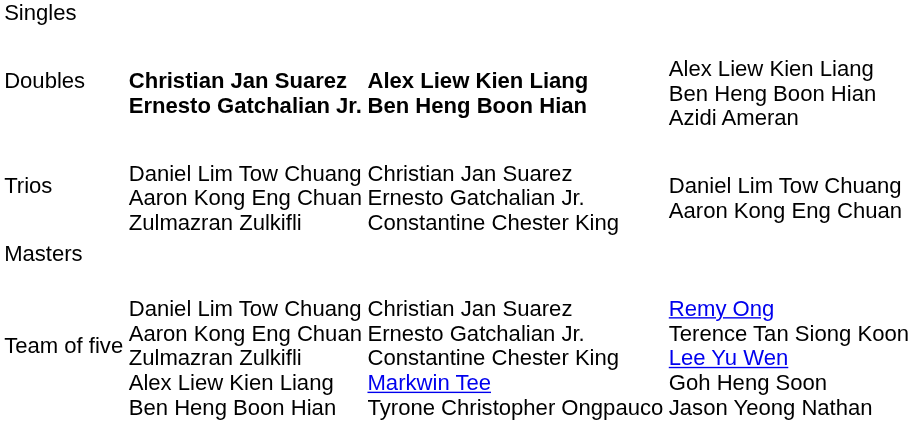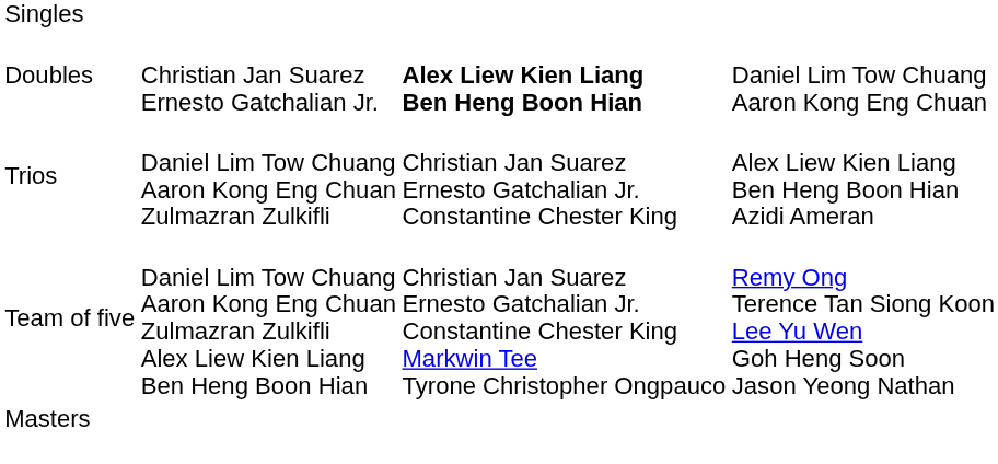Doubles | column 2: bold -> normal
Doubles | column 4: Alex Liew Kien Liang Ben Heng Boon Hian Azidi Ameran -> Daniel Lim Tow Chuang Aaron Kong Eng Chuan
Trios | column 4: Daniel Lim Tow Chuang Aaron Kong Eng Chuan -> Alex Liew Kien Liang Ben Heng Boon Hian Azidi Ameran
rows swapped: Team of five <-> Masters
